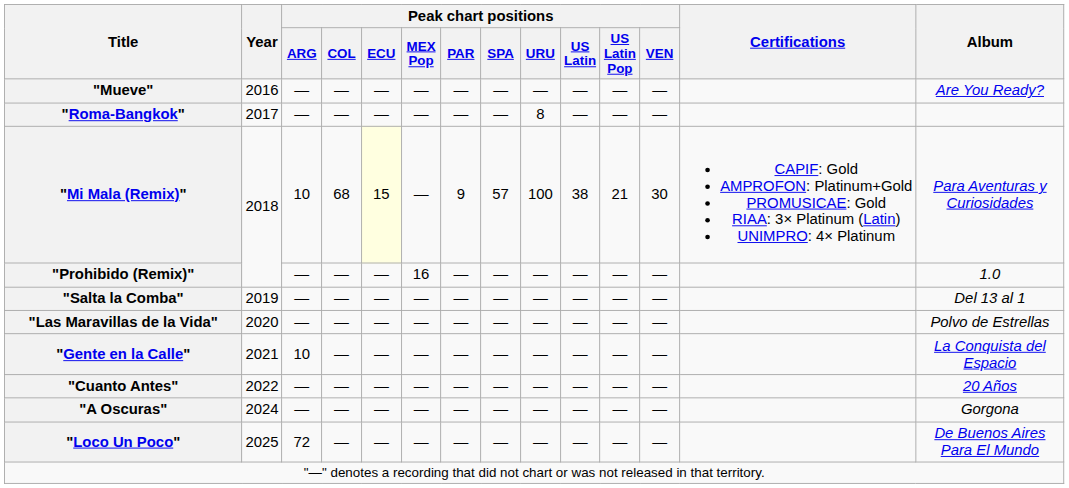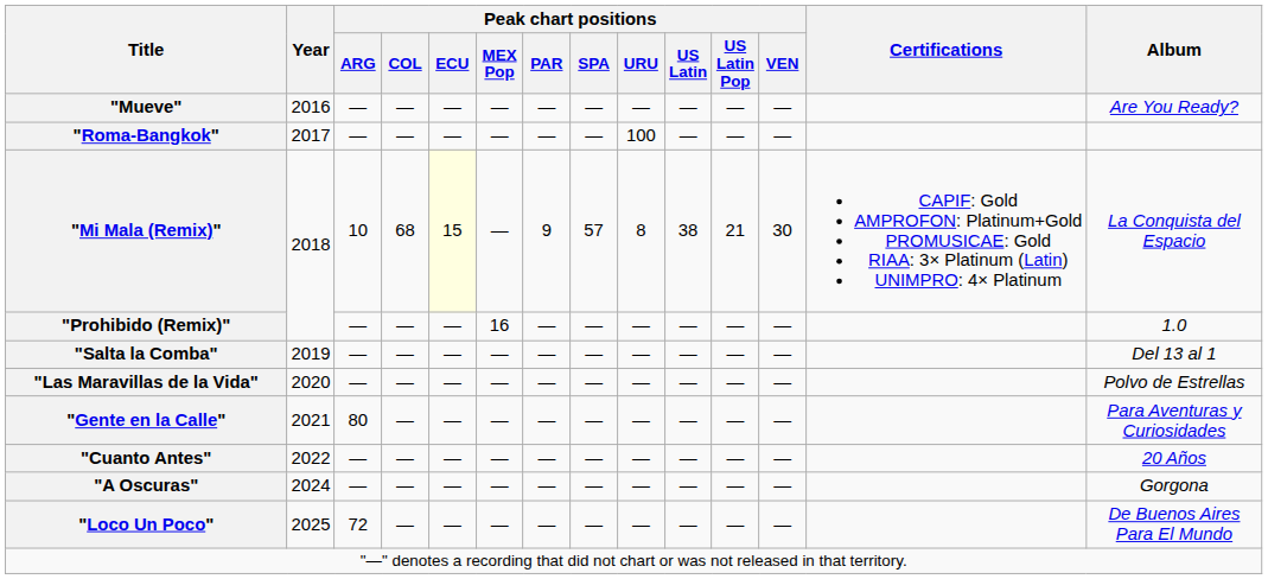"Roma-Bangkok" | Peak chart positions / URU: 8 -> 100
"Mi Mala (Remix)" | Peak chart positions / URU: 100 -> 8
"Mi Mala (Remix)" | Album: Para Aventuras y Curiosidades -> La Conquista del Espacio
"Gente en la Calle" | Peak chart positions / ARG: 10 -> 80
"Gente en la Calle" | Album: La Conquista del Espacio -> Para Aventuras y Curiosidades
